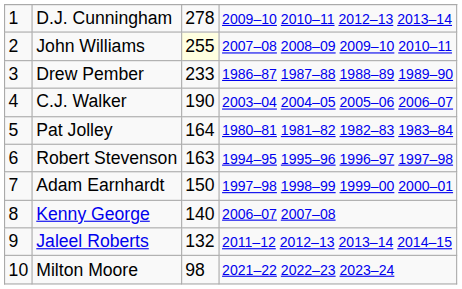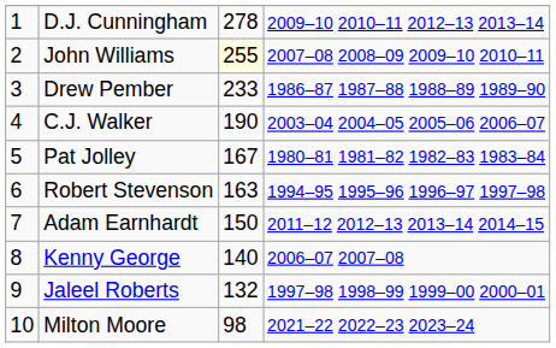Pat Jolley | column 3: 164 -> 167
Adam Earnhardt | column 4: 1997–98 1998–99 1999–00 2000–01 -> 2011–12 2012–13 2013–14 2014–15
Jaleel Roberts | column 4: 2011–12 2012–13 2013–14 2014–15 -> 1997–98 1998–99 1999–00 2000–01
